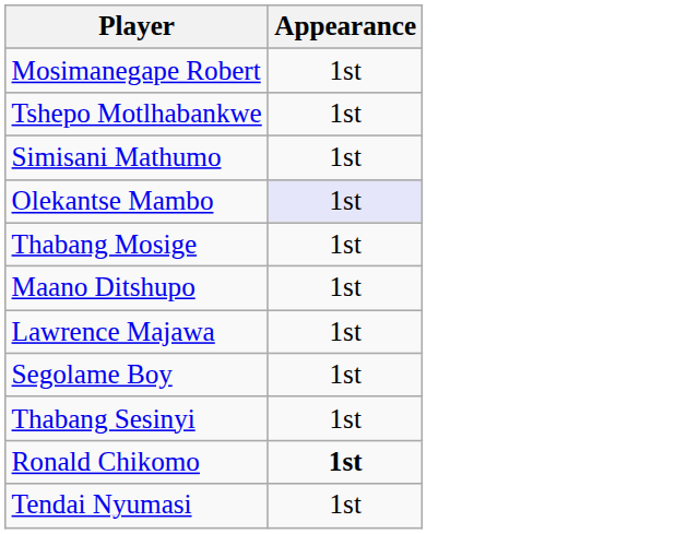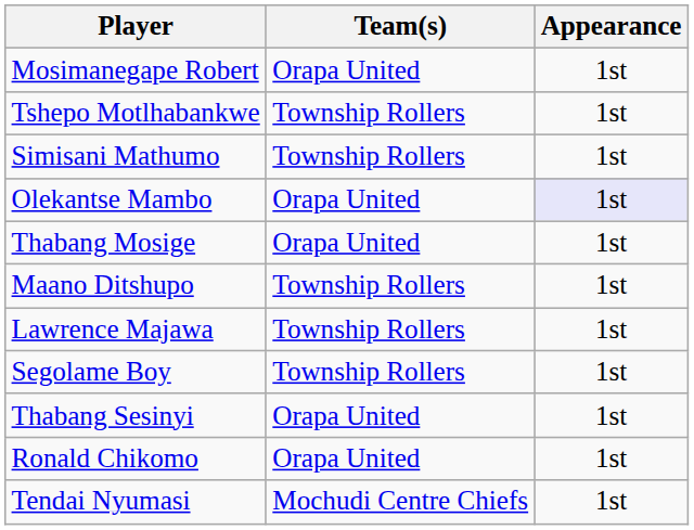+ column: Team(s) | Orapa United | Township Rollers | Township Rollers | Orapa United | Orapa United | Township Rollers | Township Rollers | Township Rollers | Orapa United | Orapa United | Mochudi Centre Chiefs
Ronald Chikomo | Appearance: bold -> normal
